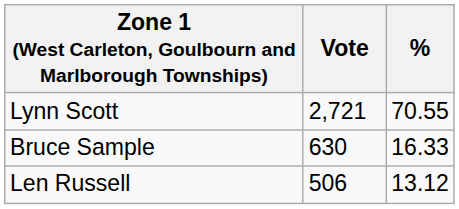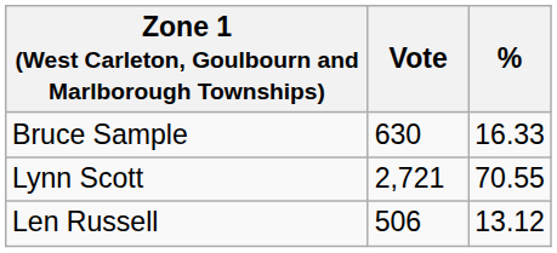rows swapped: Lynn Scott <-> Bruce Sample
